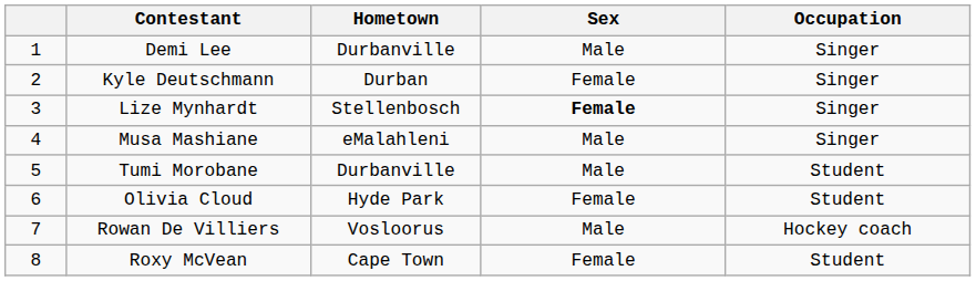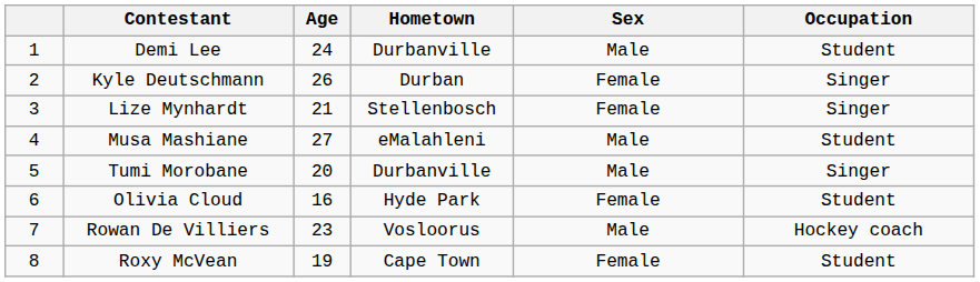+ column: Age | 24 | 26 | 21 | 27 | 20 | 16 | 23 | 19
Demi Lee | Occupation: Singer -> Student
Lize Mynhardt | Sex: bold -> normal
Musa Mashiane | Occupation: Singer -> Student
Tumi Morobane | Occupation: Student -> Singer
